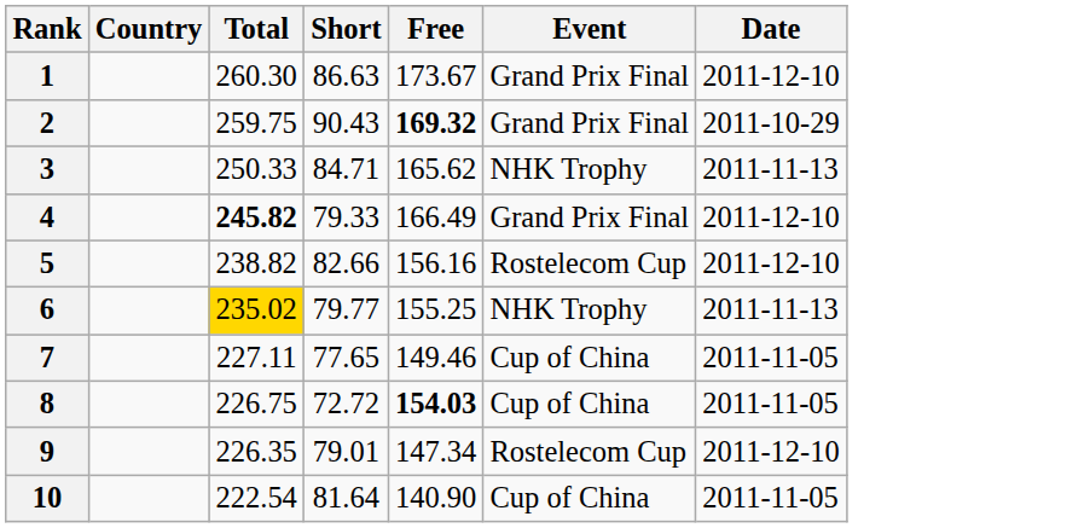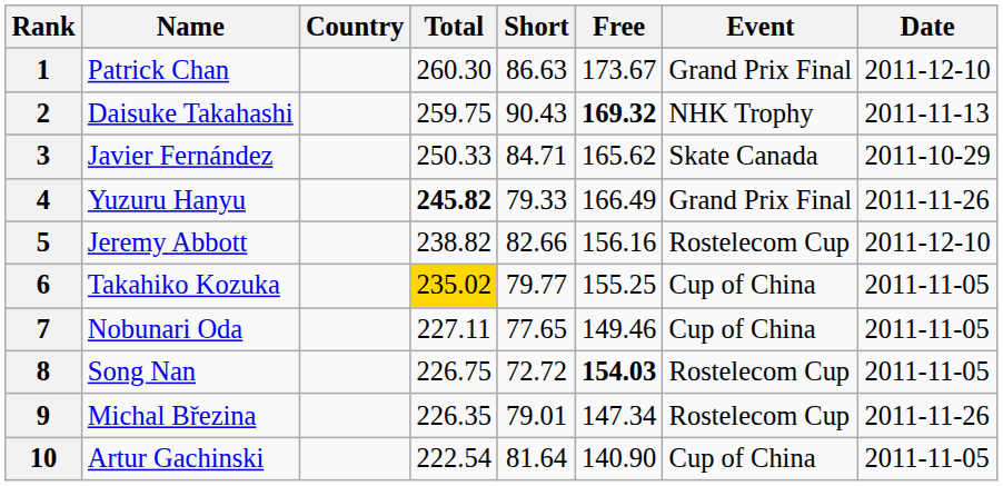+ column: Name | Patrick Chan | Daisuke Takahashi | Javier Fernández | Yuzuru Hanyu | Jeremy Abbott | Takahiko Kozuka | Nobunari Oda | Song Nan | Michal Březina | Artur Gachinski
2 | Event: Grand Prix Final -> NHK Trophy
2 | Date: 2011-10-29 -> 2011-11-13
3 | Event: NHK Trophy -> Skate Canada
3 | Date: 2011-11-13 -> 2011-10-29
4 | Date: 2011-12-10 -> 2011-11-26
6 | Event: NHK Trophy -> Cup of China
6 | Date: 2011-11-13 -> 2011-11-05
8 | Event: Cup of China -> Rostelecom Cup
9 | Date: 2011-12-10 -> 2011-11-26
